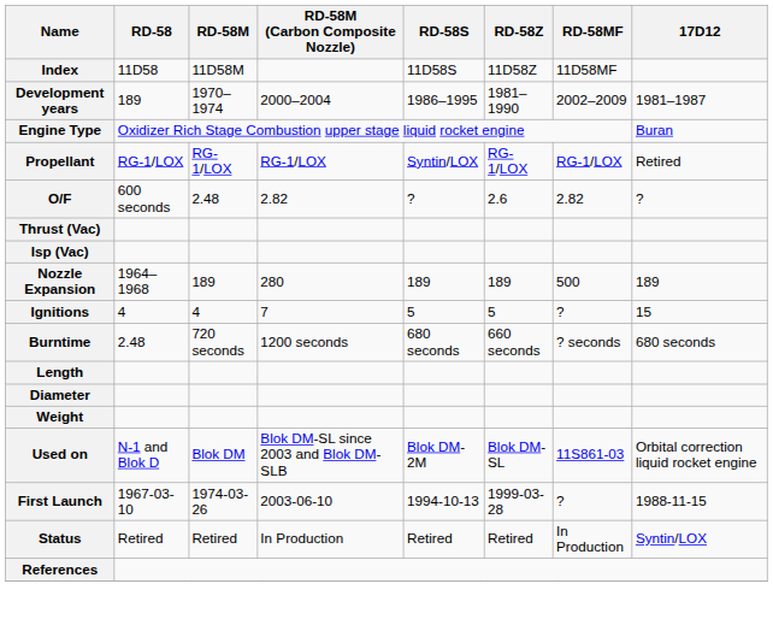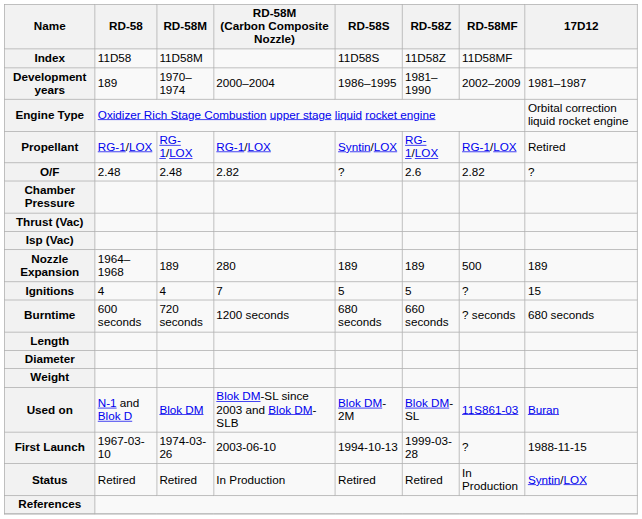Engine Type | 17D12: Buran -> Orbital correction liquid rocket engine
O/F | RD-58: 600 seconds -> 2.48
+ row: Chamber Pressure
Burntime | RD-58: 2.48 -> 600 seconds
Used on | 17D12: Orbital correction liquid rocket engine -> Buran
